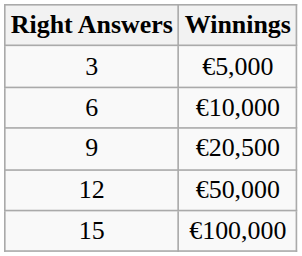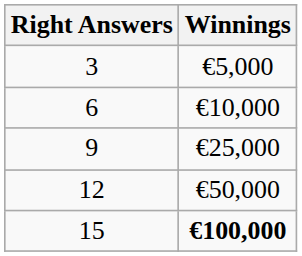9 | Winnings: €20,500 -> €25,000
15 | Winnings: normal -> bold
